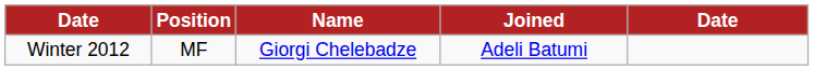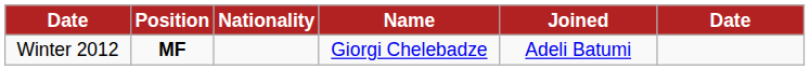+ column: Nationality
Winter 2012 | Position: normal -> bold
